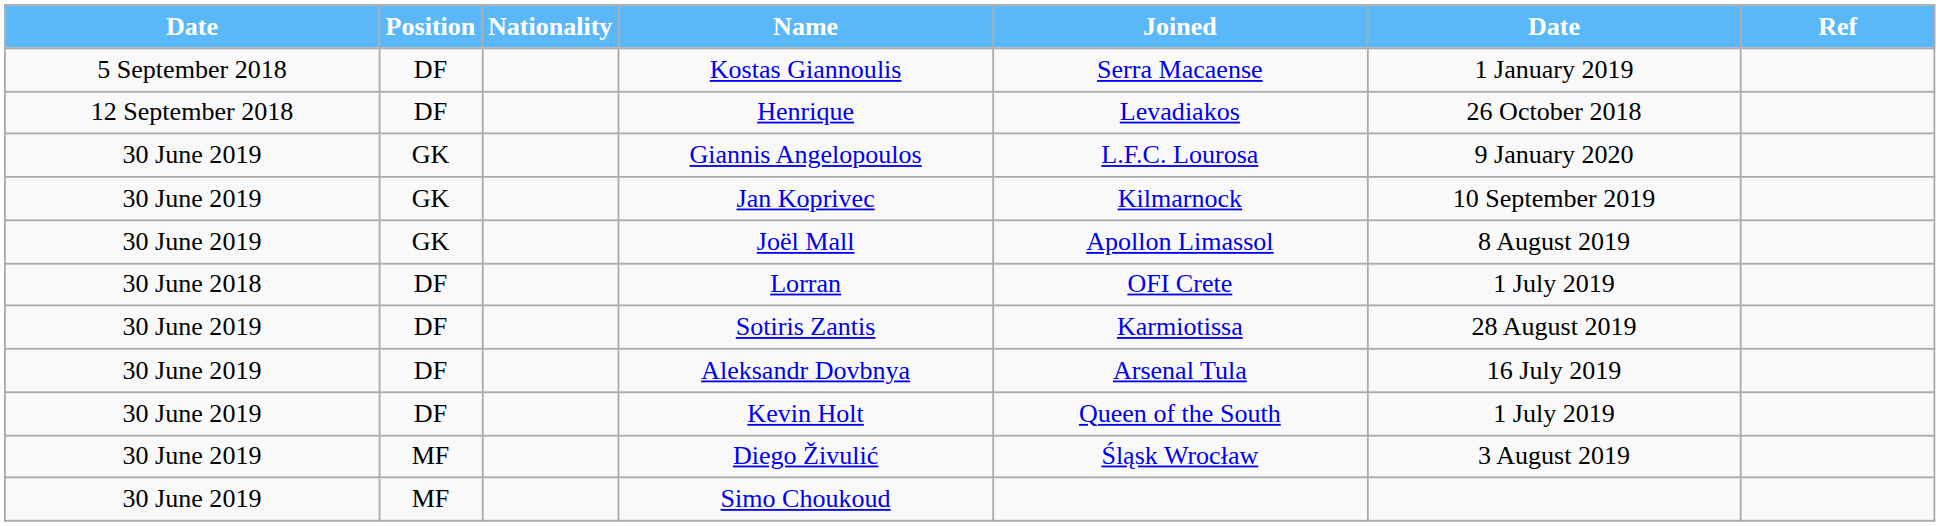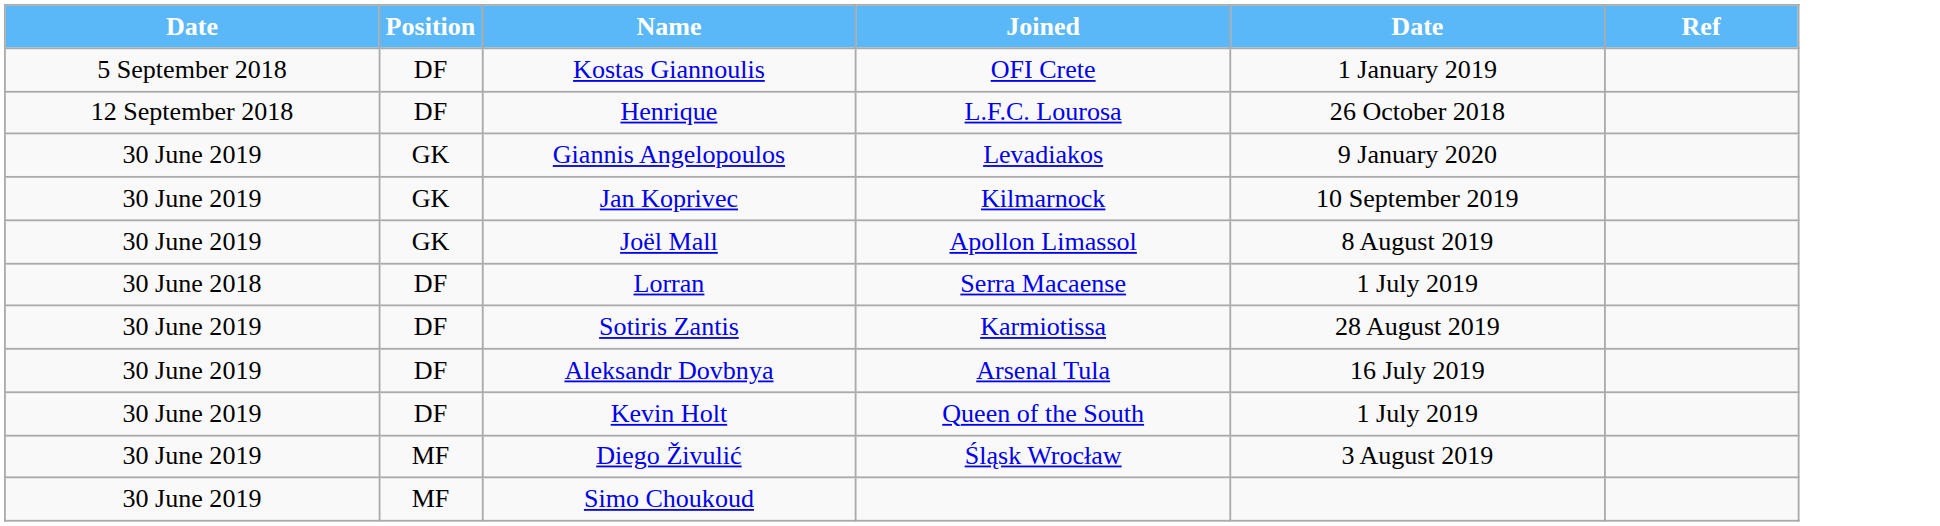- column: Nationality
Kostas Giannoulis | Joined: Serra Macaense -> OFI Crete
Henrique | Joined: Levadiakos -> L.F.C. Lourosa
Giannis Angelopoulos | Joined: L.F.C. Lourosa -> Levadiakos
Lorran | Joined: OFI Crete -> Serra Macaense
